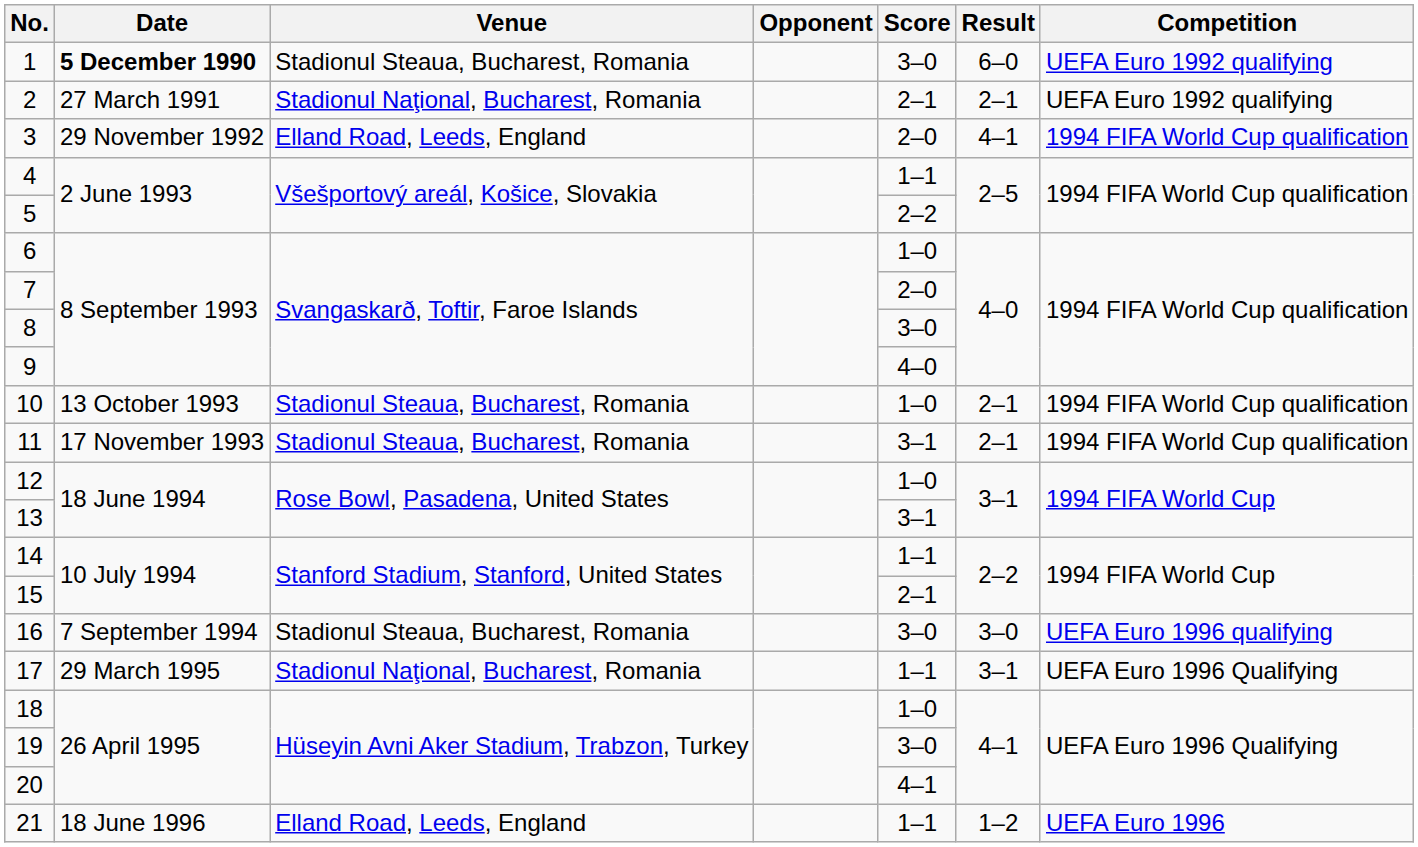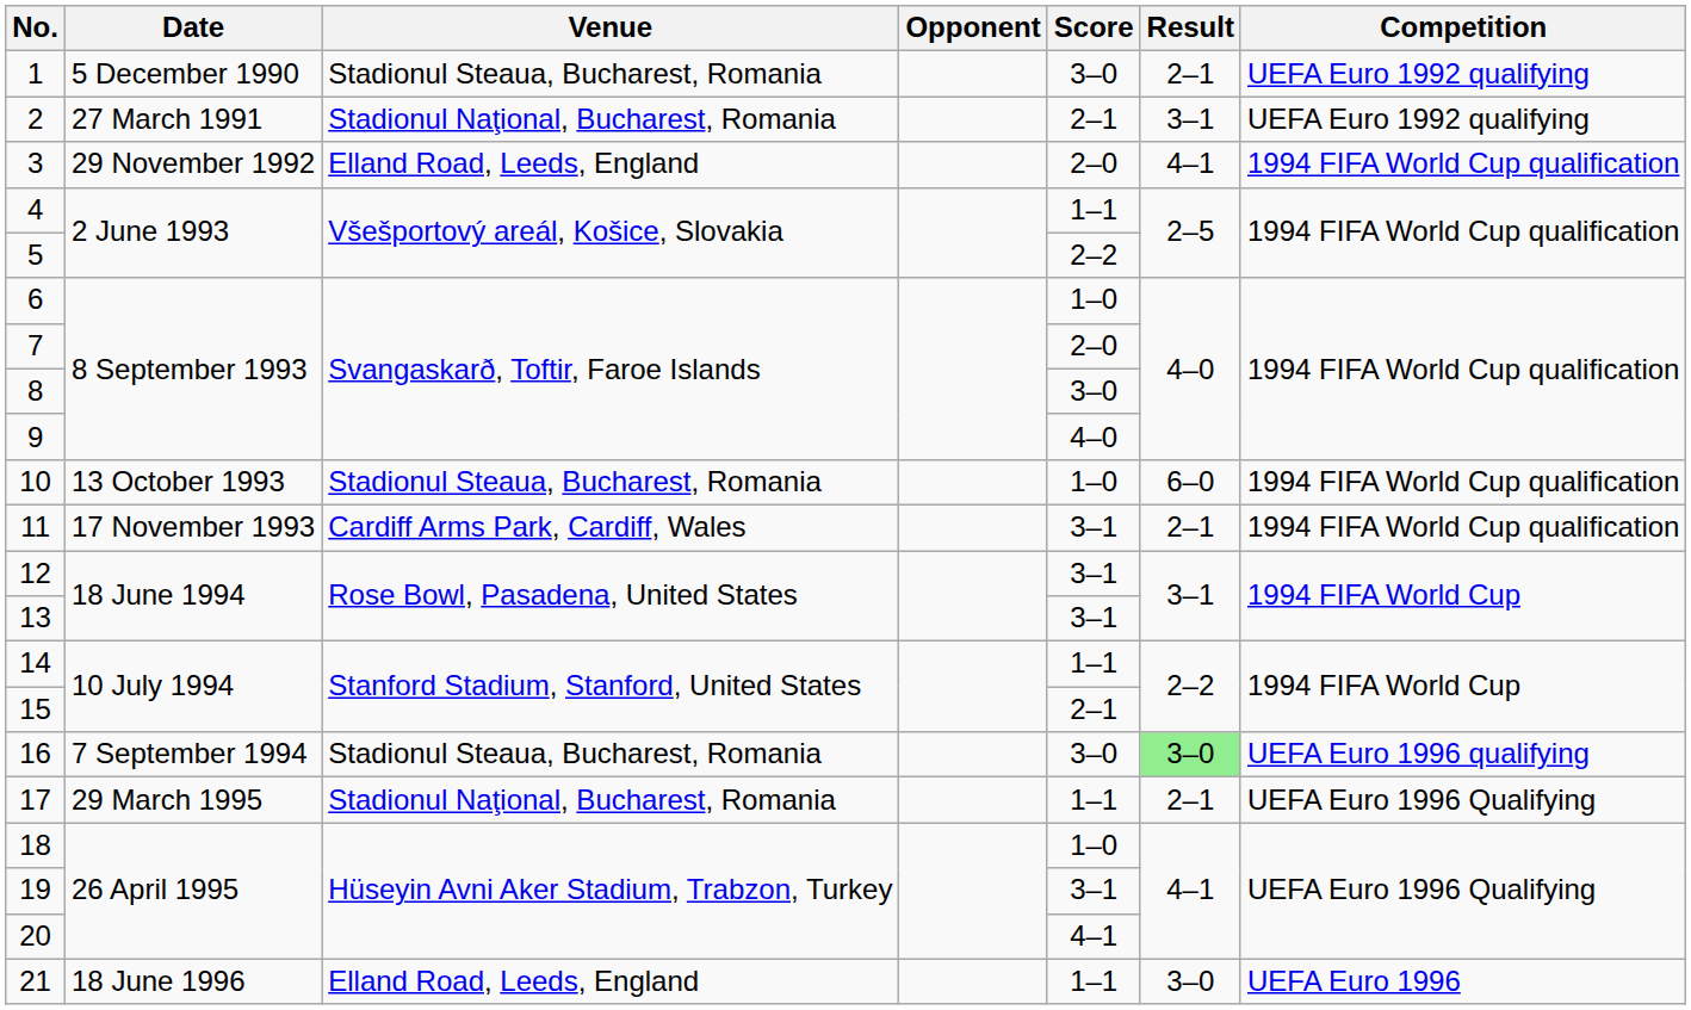1 | Date: bold -> normal
1 | Result: 6–0 -> 2–1
2 | Result: 2–1 -> 3–1
10 | Result: 2–1 -> 6–0
11 | Venue: Stadionul Steaua, Bucharest, Romania -> Cardiff Arms Park, Cardiff, Wales
12 | Score: 1–0 -> 3–1
16 | Result: no background -> lightgreen background
17 | Result: 3–1 -> 2–1
19 | Score: 3–0 -> 3–1
21 | Result: 1–2 -> 3–0
